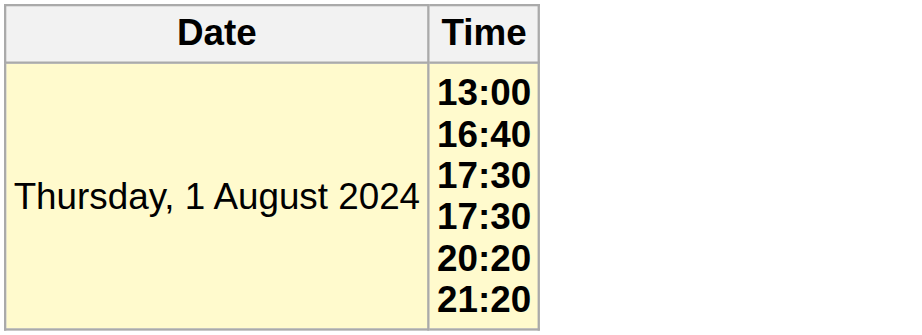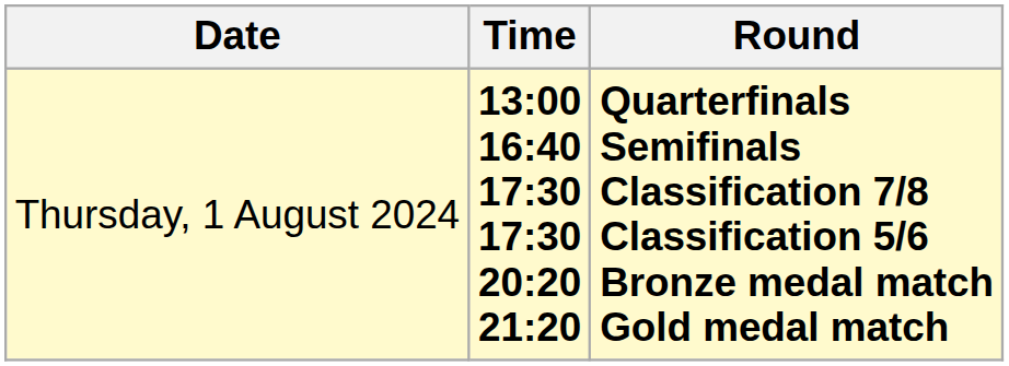+ column: Round | Quarterfinals Semifinals Classification 7/8 Classification 5/6 Bronze medal match Gold medal match
